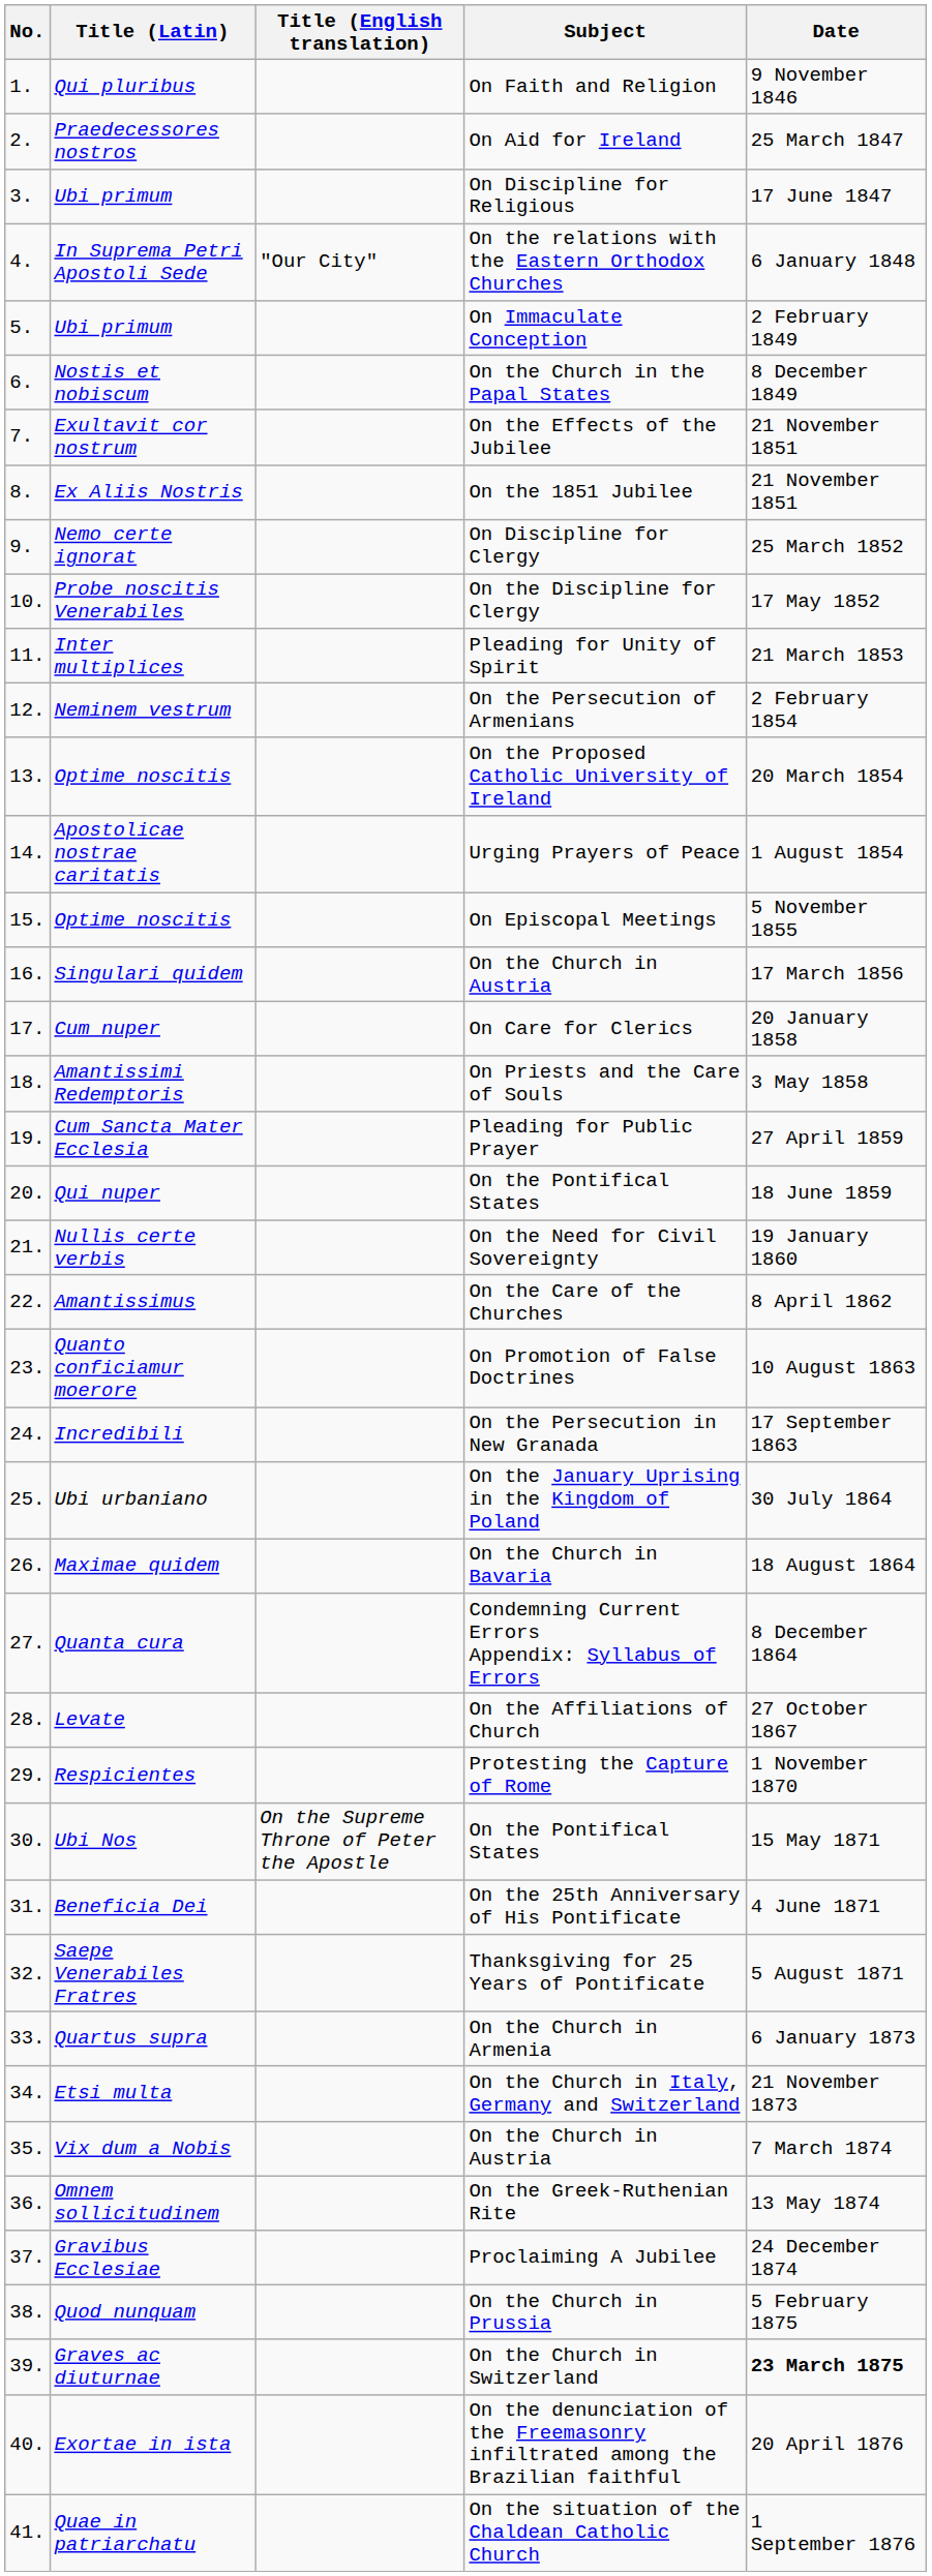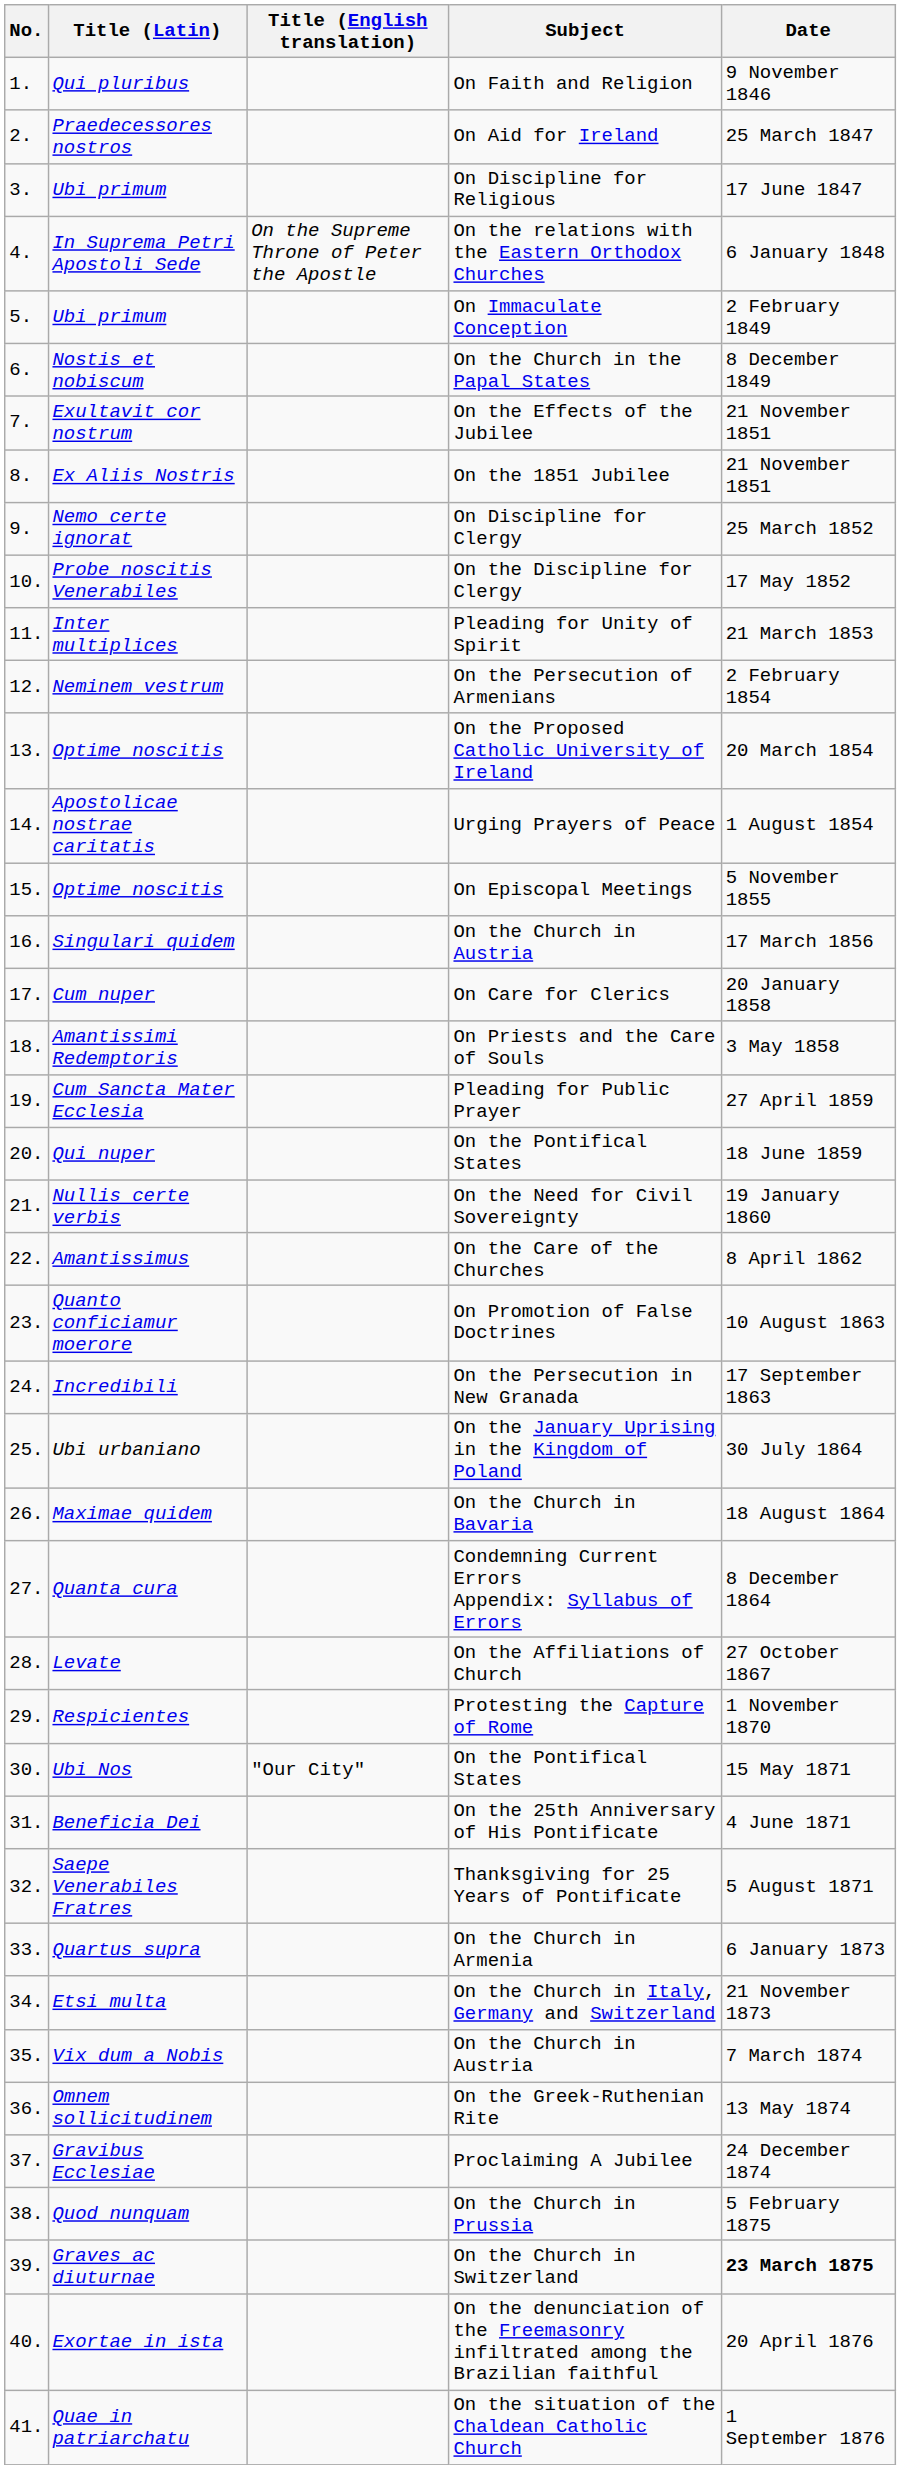In Suprema Petri Apostoli Sede | Title (English translation): "Our City" -> On the Supreme Throne of Peter the Apostle
Ubi Nos | Title (English translation): On the Supreme Throne of Peter the Apostle -> "Our City"
